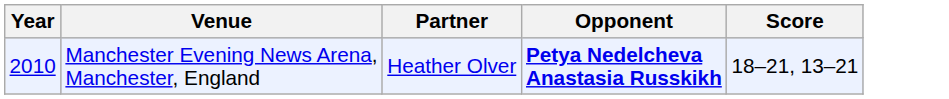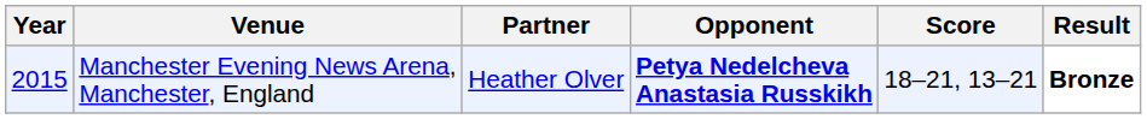+ column: Result | Bronze
Manchester Evening News Arena, Manchester, England | Year: 2010 -> 2015
